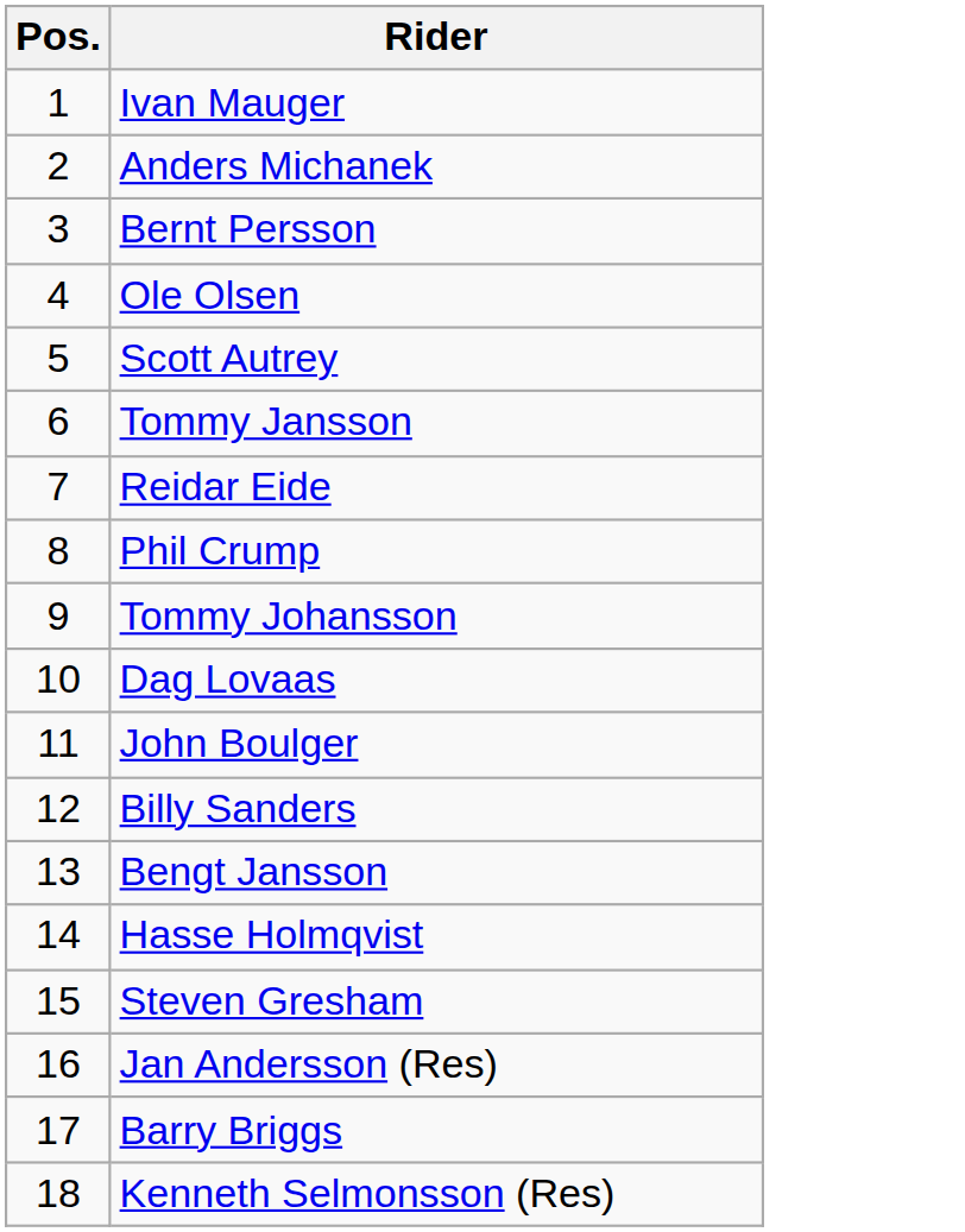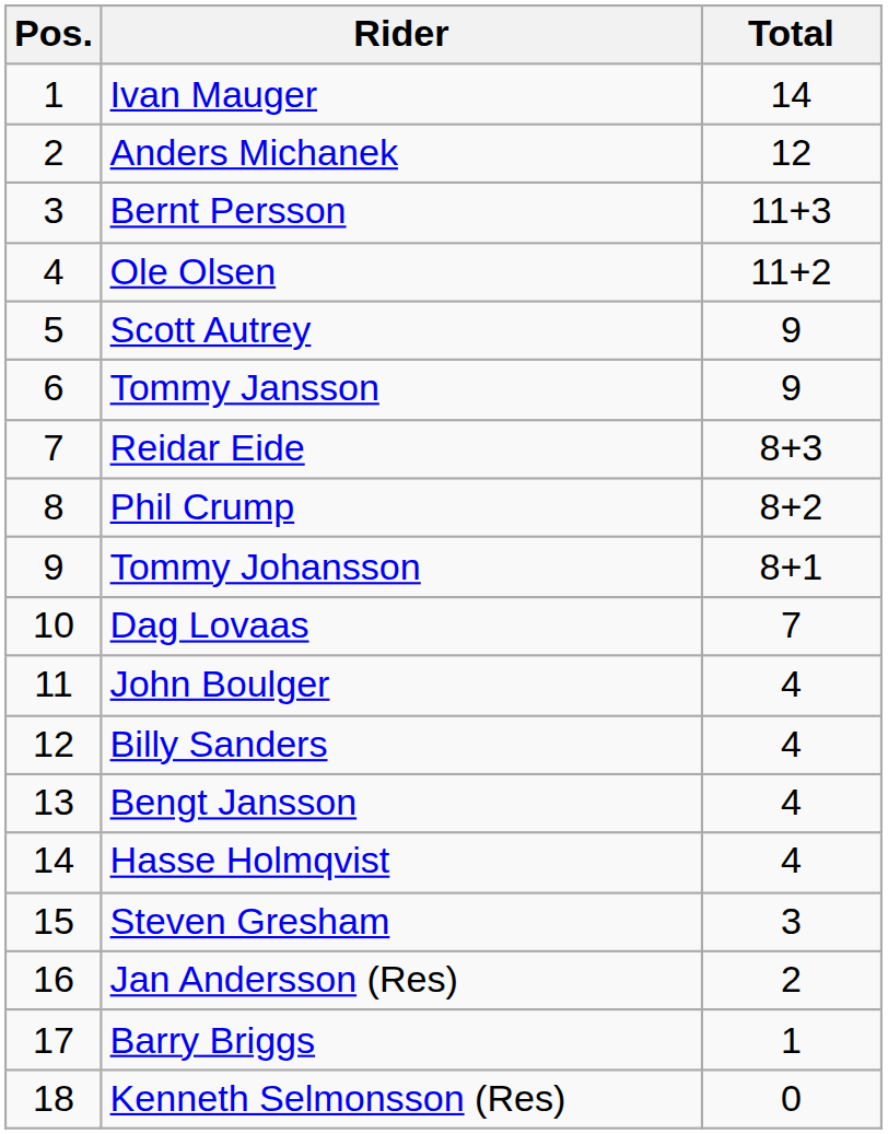+ column: Total | 14 | 12 | 11+3 | 11+2 | 9 | 9 | 8+3 | 8+2 | 8+1 | 7 | 4 | 4 | 4 | 4 | 3 | 2 | 1 | 0
